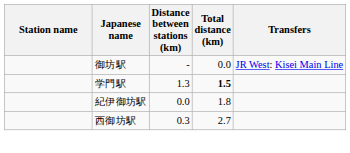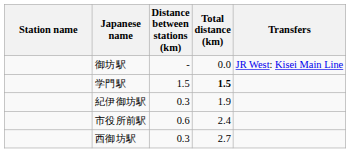学門駅 | Distance between stations (km): 1.3 -> 1.5
紀伊御坊駅 | Distance between stations (km): 0.0 -> 0.3
紀伊御坊駅 | Total distance (km): 1.8 -> 1.9
+ row: 市役所前駅 | 0.6 | 2.4
